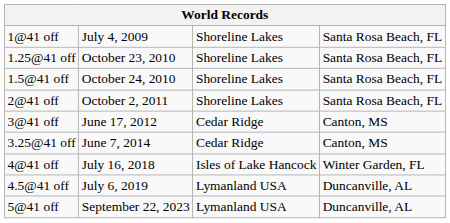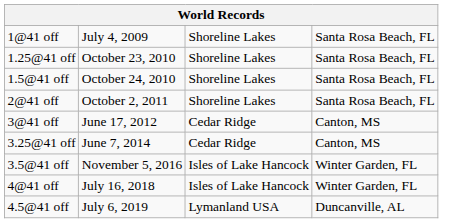+ row: 3.5@41 off | November 5, 2016 | Isles of Lake Hancock | Winter Garden, FL
- row: 5@41 off | September 22, 2023 | Lymanland USA | Duncanville, AL
